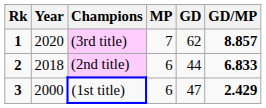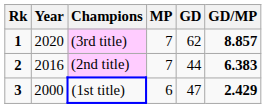(2nd title) | Year: 2018 -> 2016
(2nd title) | MP: 6 -> 7
(2nd title) | GD/MP: 6.833 -> 6.383
